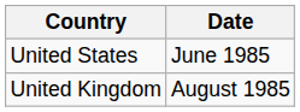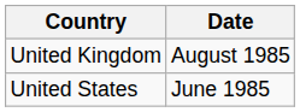rows swapped: United States <-> United Kingdom
